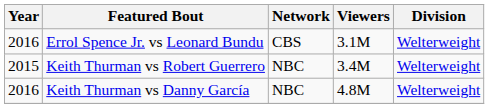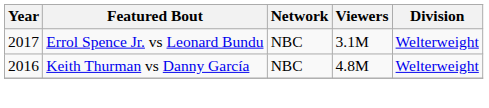Errol Spence Jr. vs Leonard Bundu | Year: 2016 -> 2017
Errol Spence Jr. vs Leonard Bundu | Network: CBS -> NBC
- row: 2015 | Keith Thurman vs Robert Guerrero | NBC | 3.4M | Welterweight
